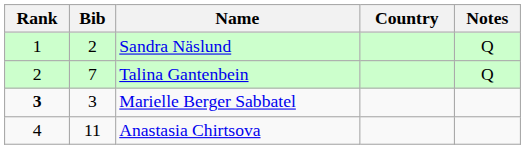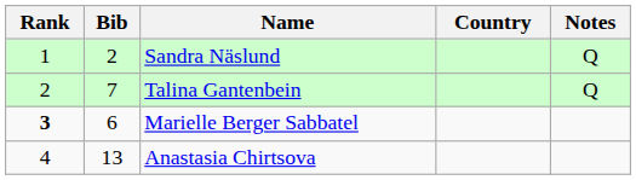Marielle Berger Sabbatel | Bib: 3 -> 6
Anastasia Chirtsova | Bib: 11 -> 13
